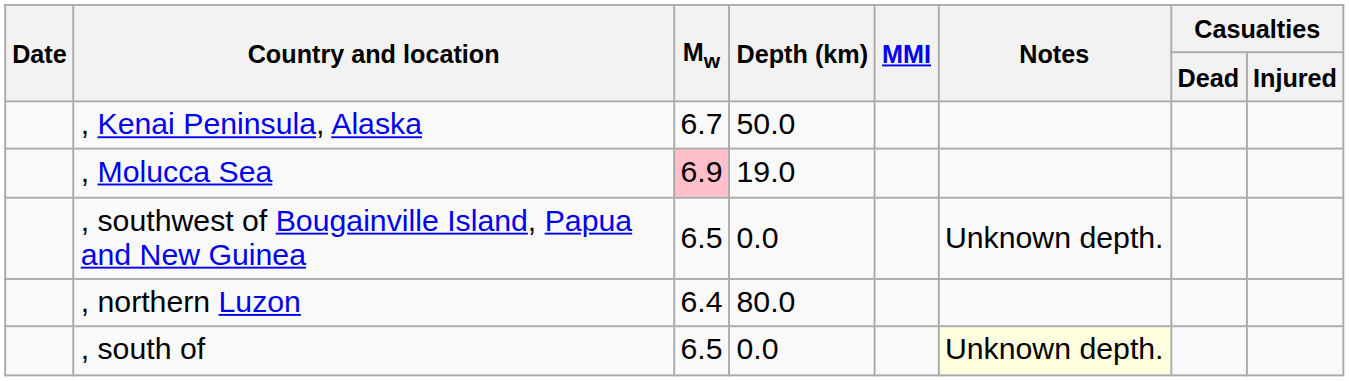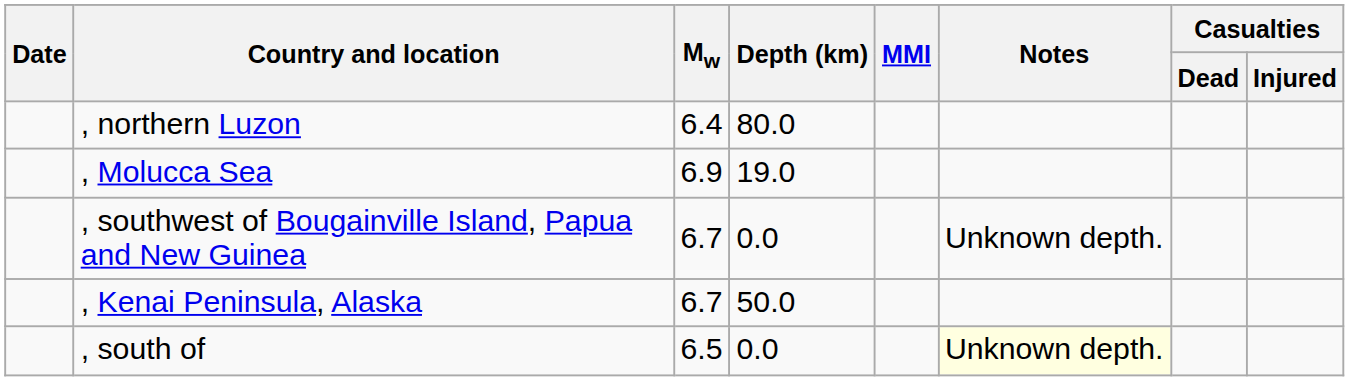rows swapped: , northern Luzon <-> , Kenai Peninsula, Alaska
, Molucca Sea | Mw: pink background -> no background
, southwest of Bougainville Island, Papua and New Guinea | Mw: 6.5 -> 6.7
